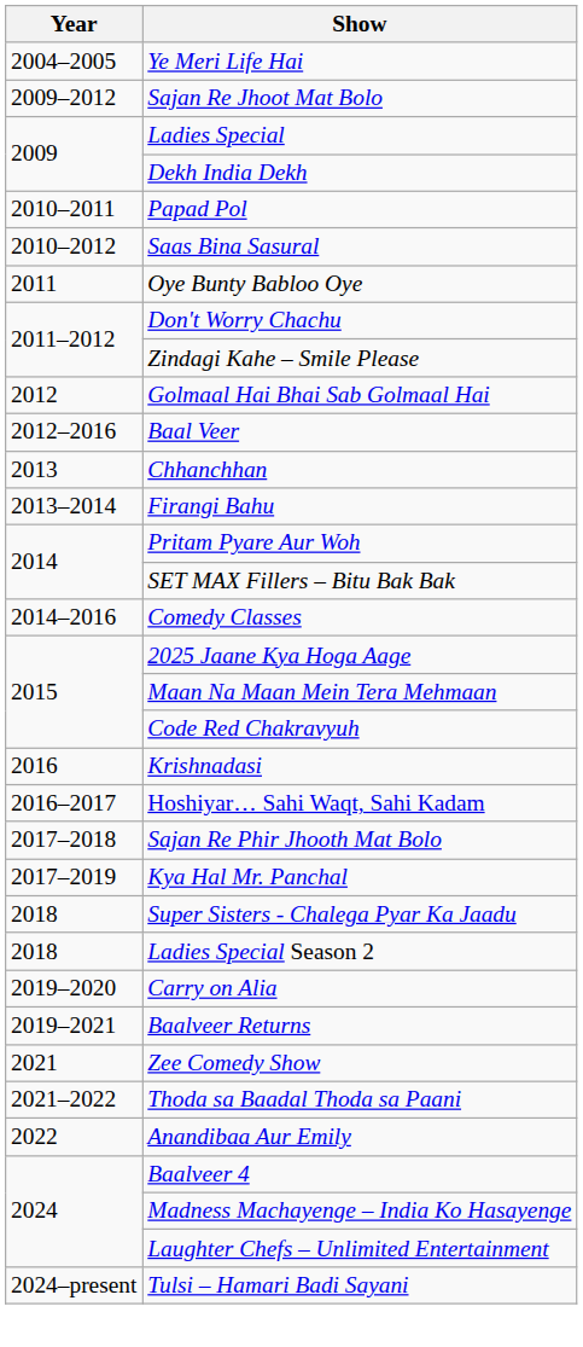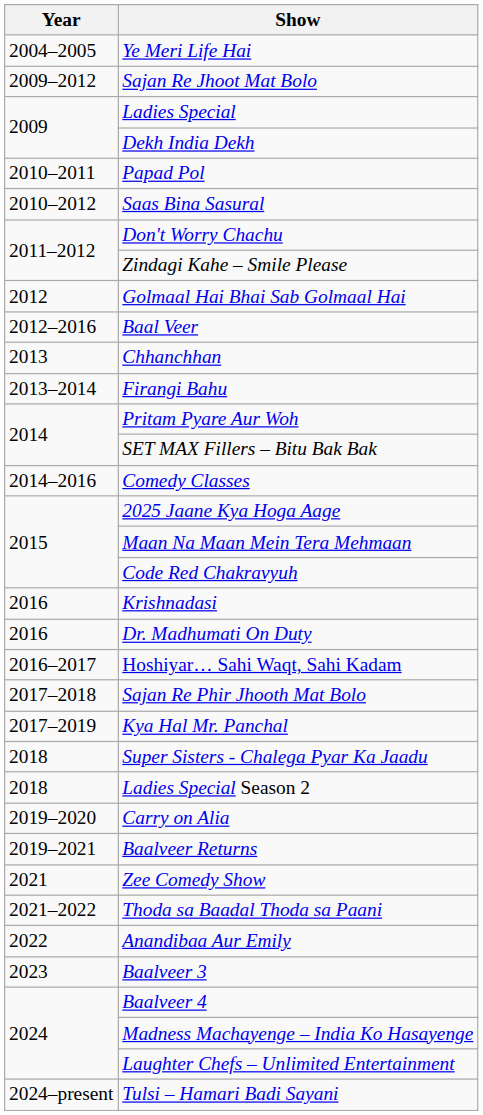- row: 2011 | Oye Bunty Babloo Oye
+ row: 2016 | Dr. Madhumati On Duty
+ row: 2023 | Baalveer 3
